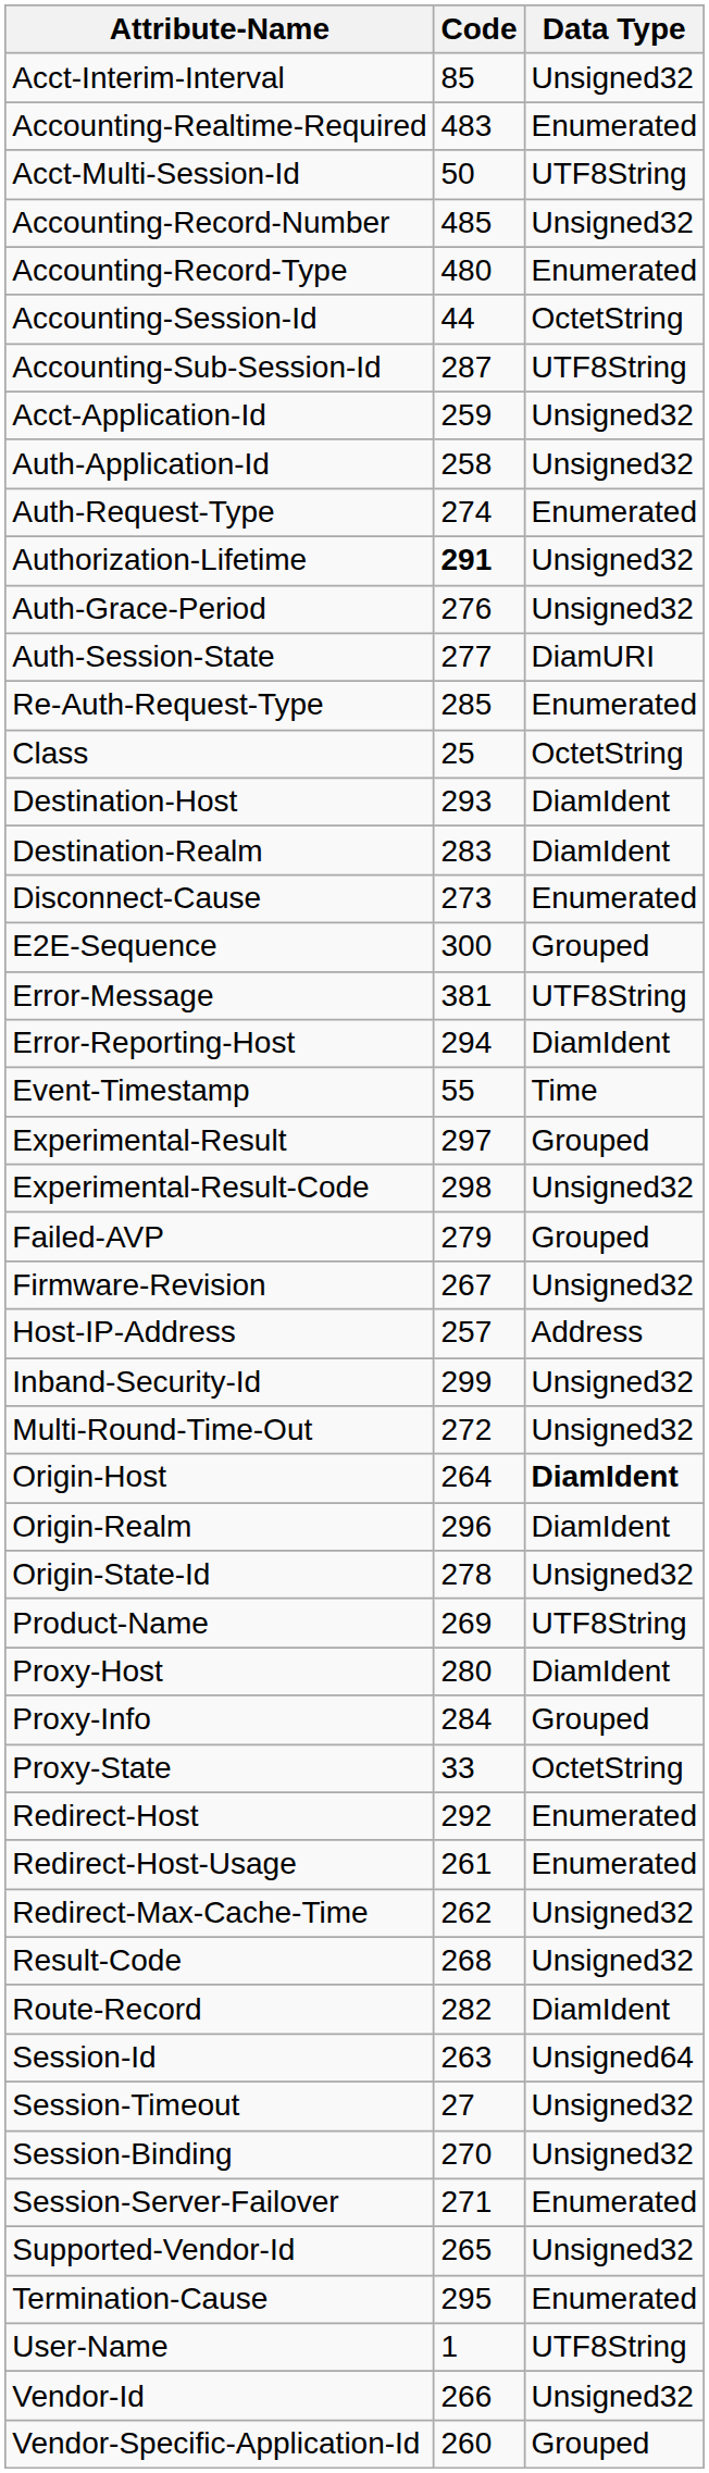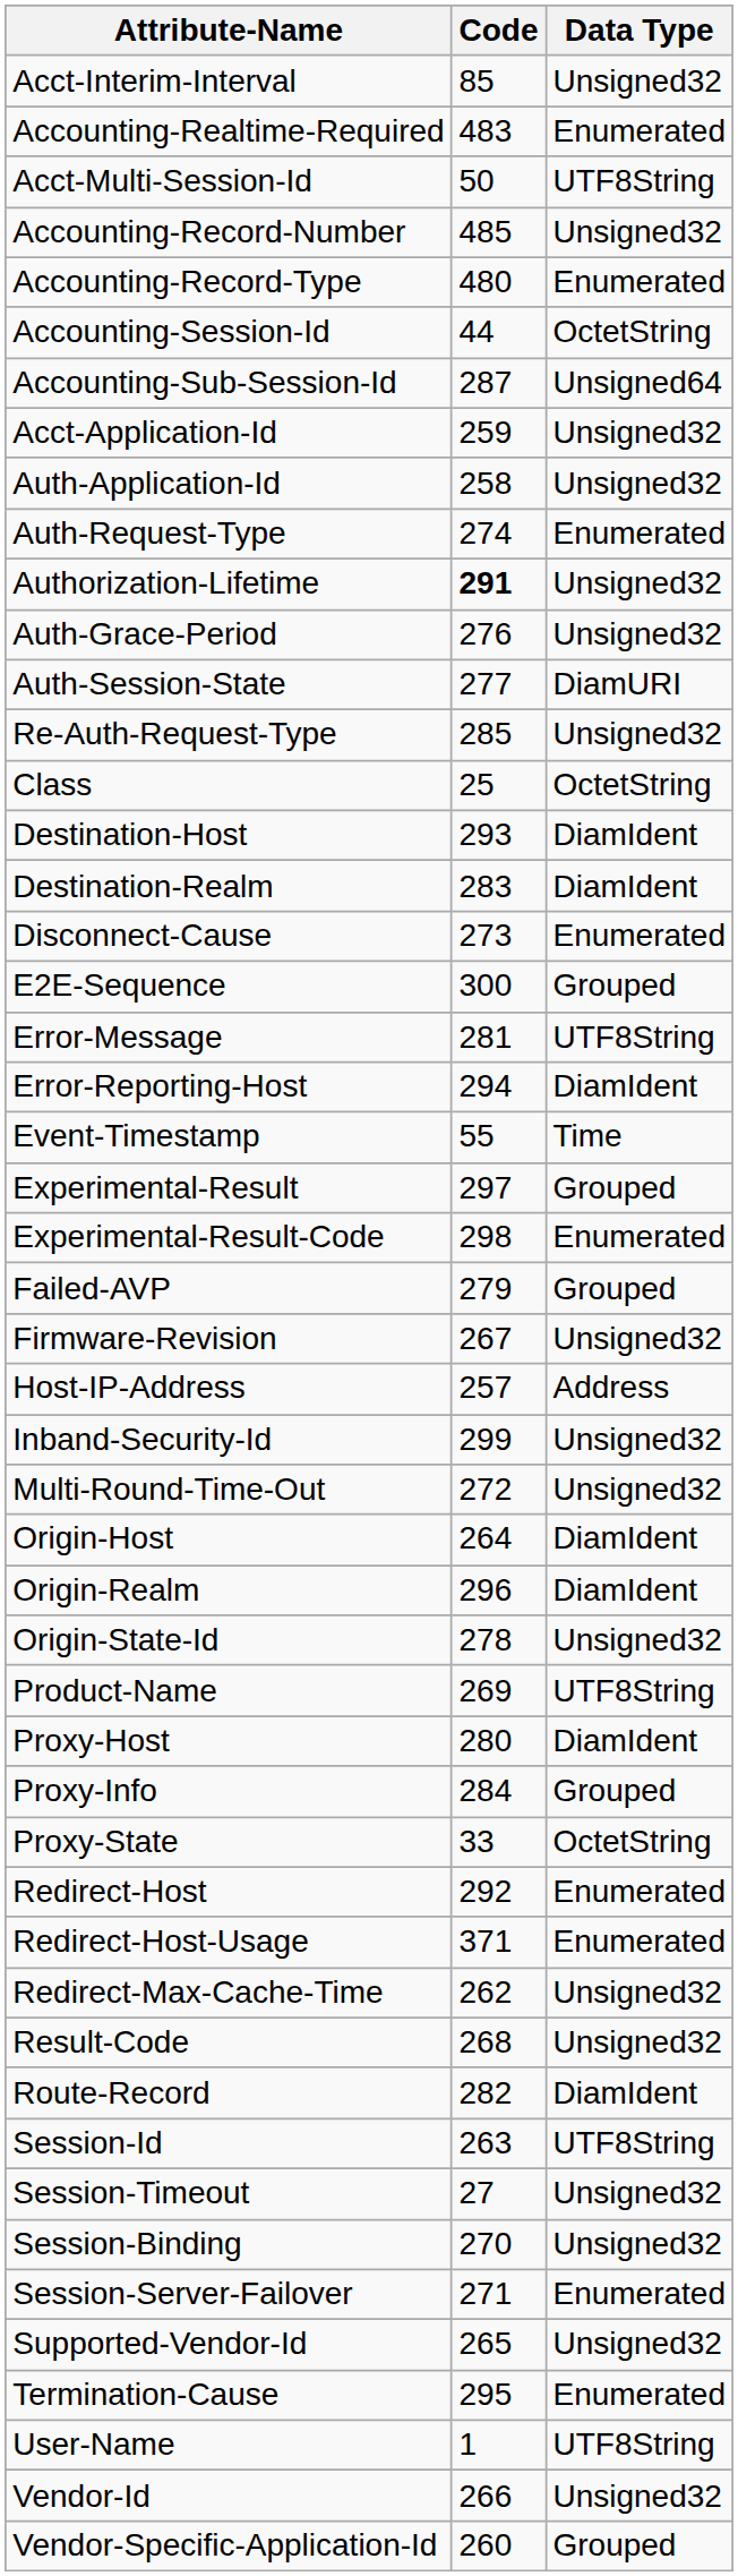Accounting-Sub-Session-Id | Data Type: UTF8String -> Unsigned64
Re-Auth-Request-Type | Data Type: Enumerated -> Unsigned32
Error-Message | Code: 381 -> 281
Experimental-Result-Code | Data Type: Unsigned32 -> Enumerated
Origin-Host | Data Type: bold -> normal
Redirect-Host-Usage | Code: 261 -> 371
Session-Id | Data Type: Unsigned64 -> UTF8String
